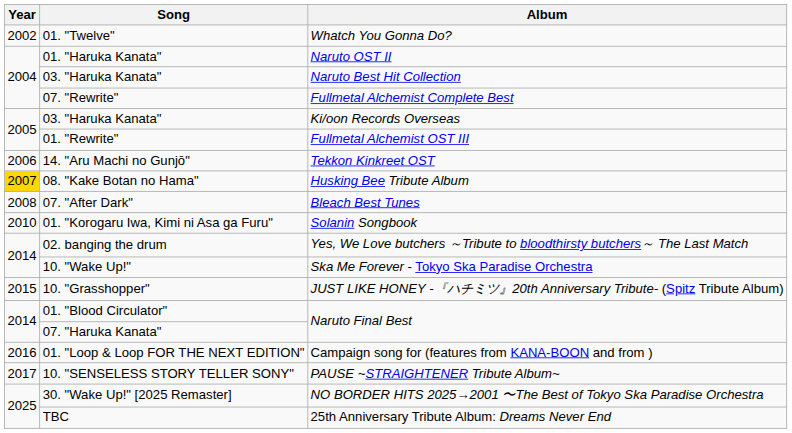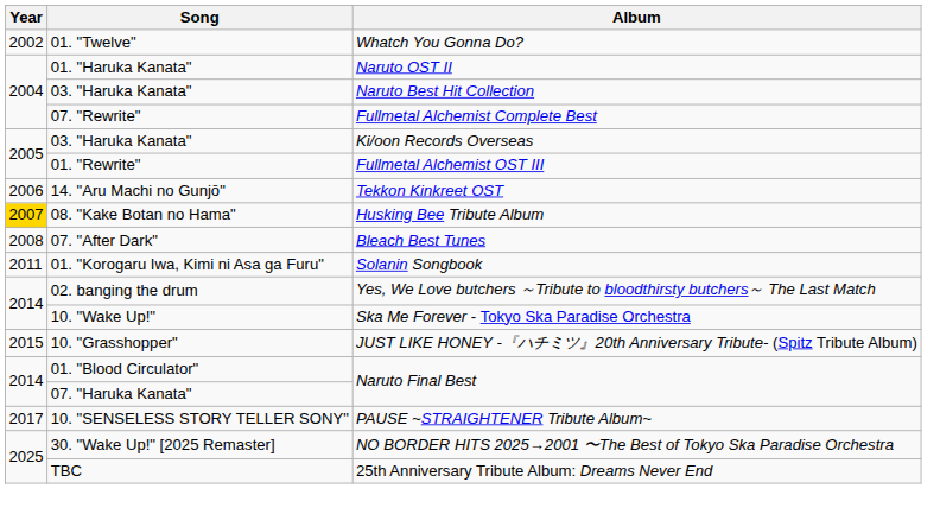01. "Korogaru Iwa, Kimi ni Asa ga Furu" | Year: 2010 -> 2011
- row: 2016 | 01. "Loop & Loop FOR THE NEXT EDITION" | Campaign song for (features from KANA-BOON and from )
